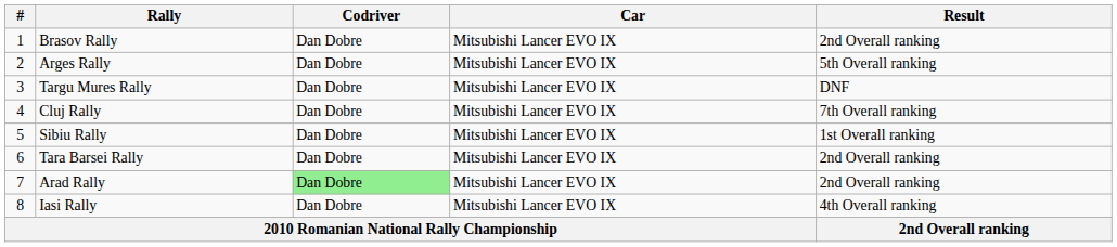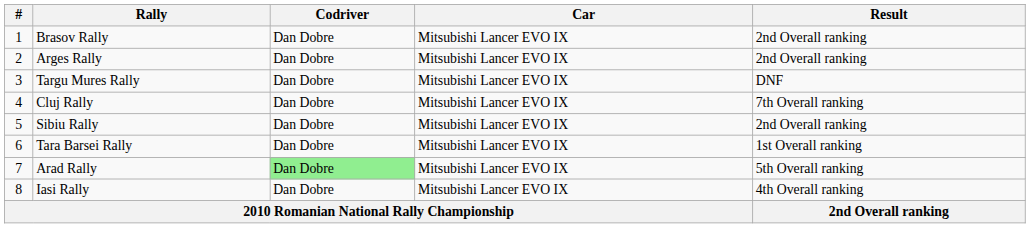Arges Rally | Result: 5th Overall ranking -> 2nd Overall ranking
Sibiu Rally | Result: 1st Overall ranking -> 2nd Overall ranking
Tara Barsei Rally | Result: 2nd Overall ranking -> 1st Overall ranking
Arad Rally | Result: 2nd Overall ranking -> 5th Overall ranking
